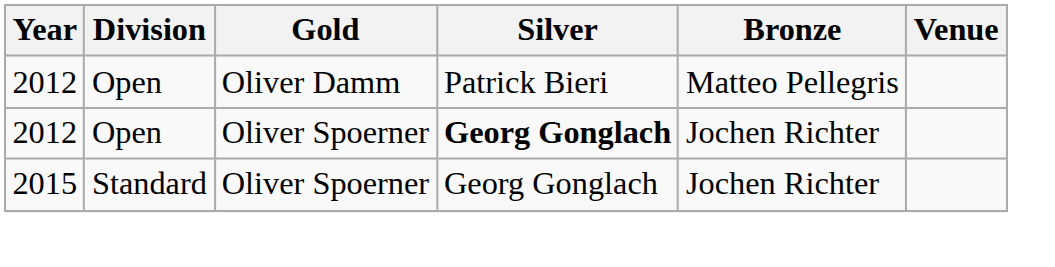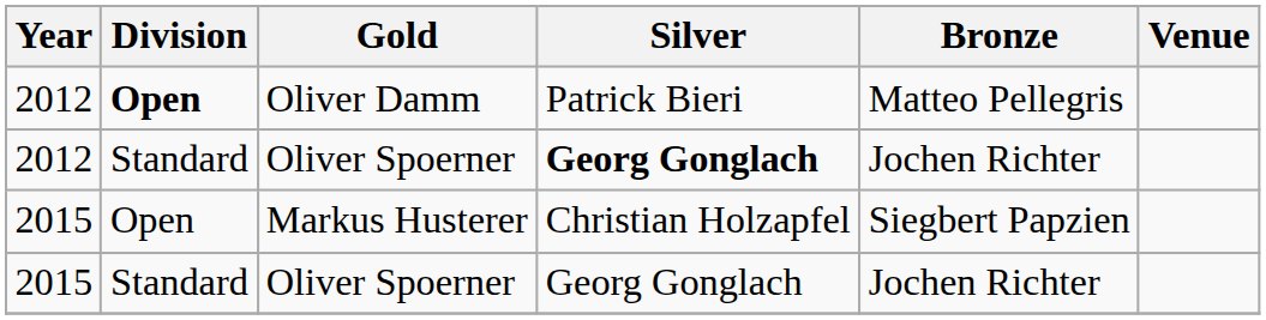Oliver Damm | Division: normal -> bold
2012 / Oliver Spoerner | Division: Open -> Standard
+ row: 2015 | Open | Markus Husterer | Christian Holzapfel | Siegbert Papzien
